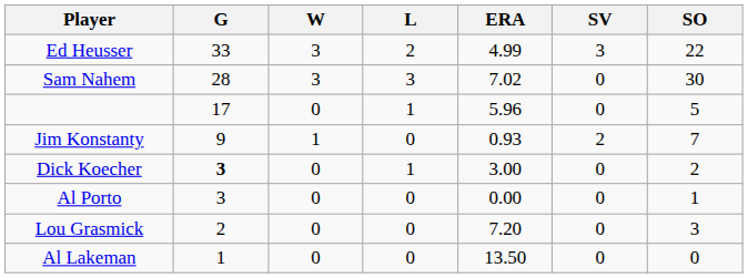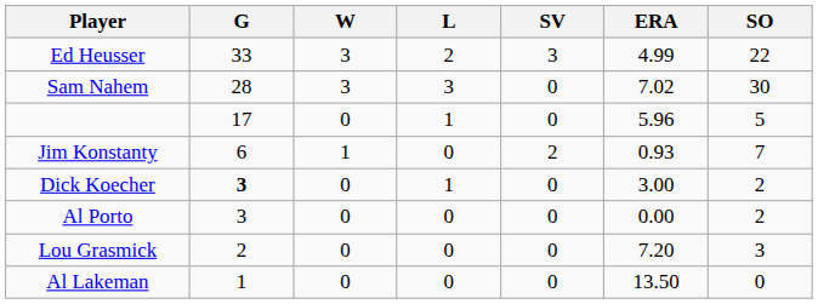columns swapped: SV <-> ERA
Jim Konstanty | G: 9 -> 6
Al Porto | SO: 1 -> 2
